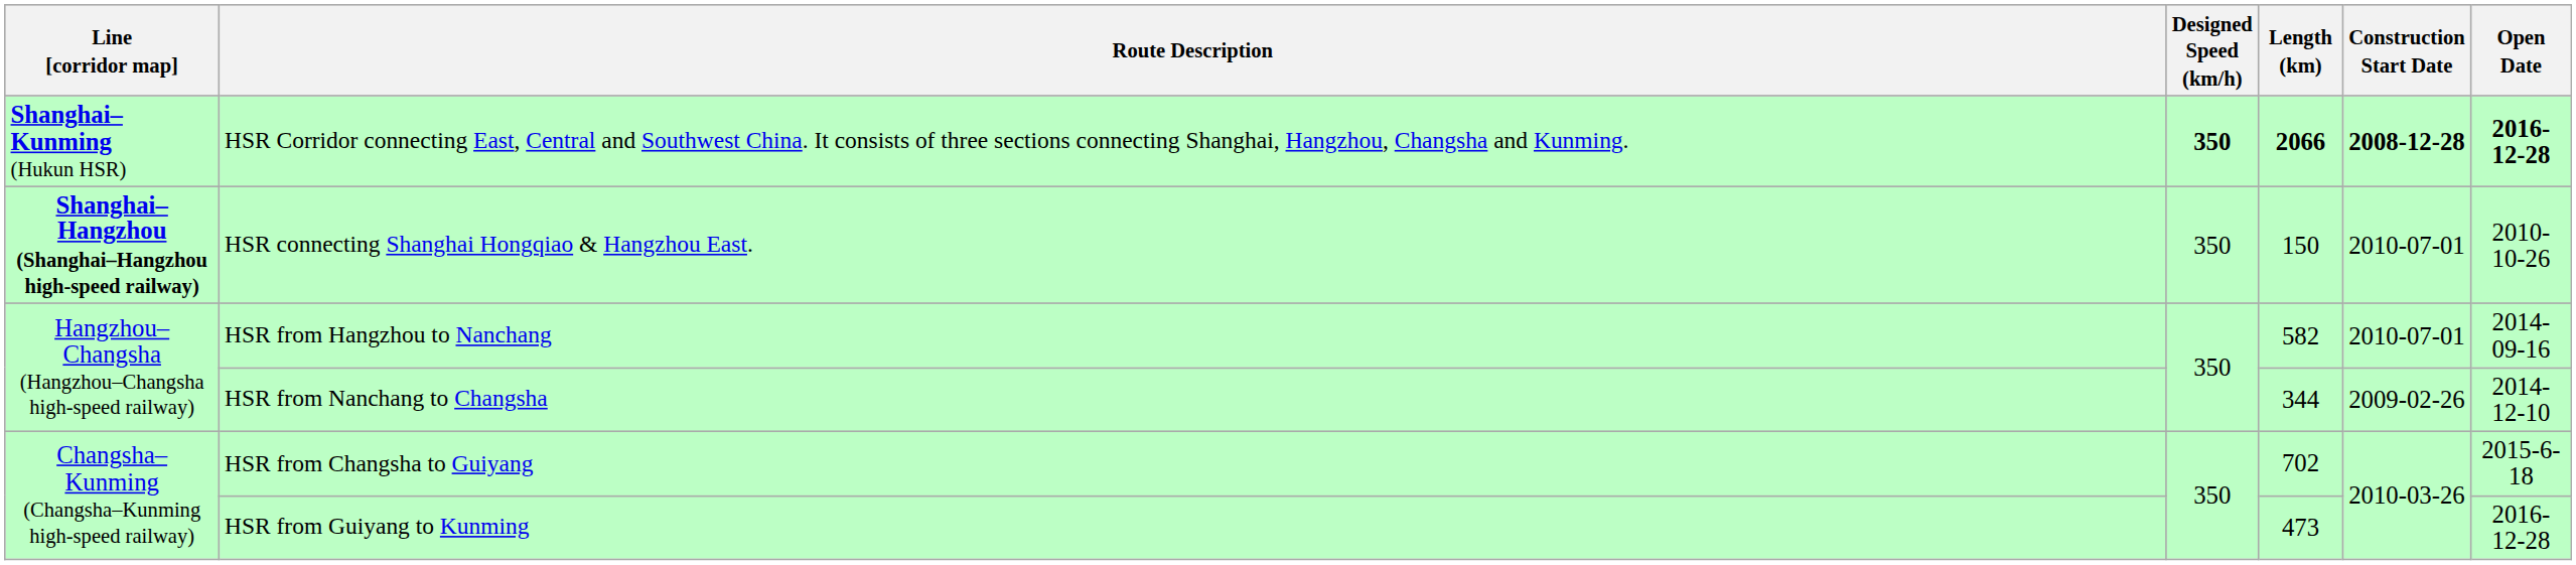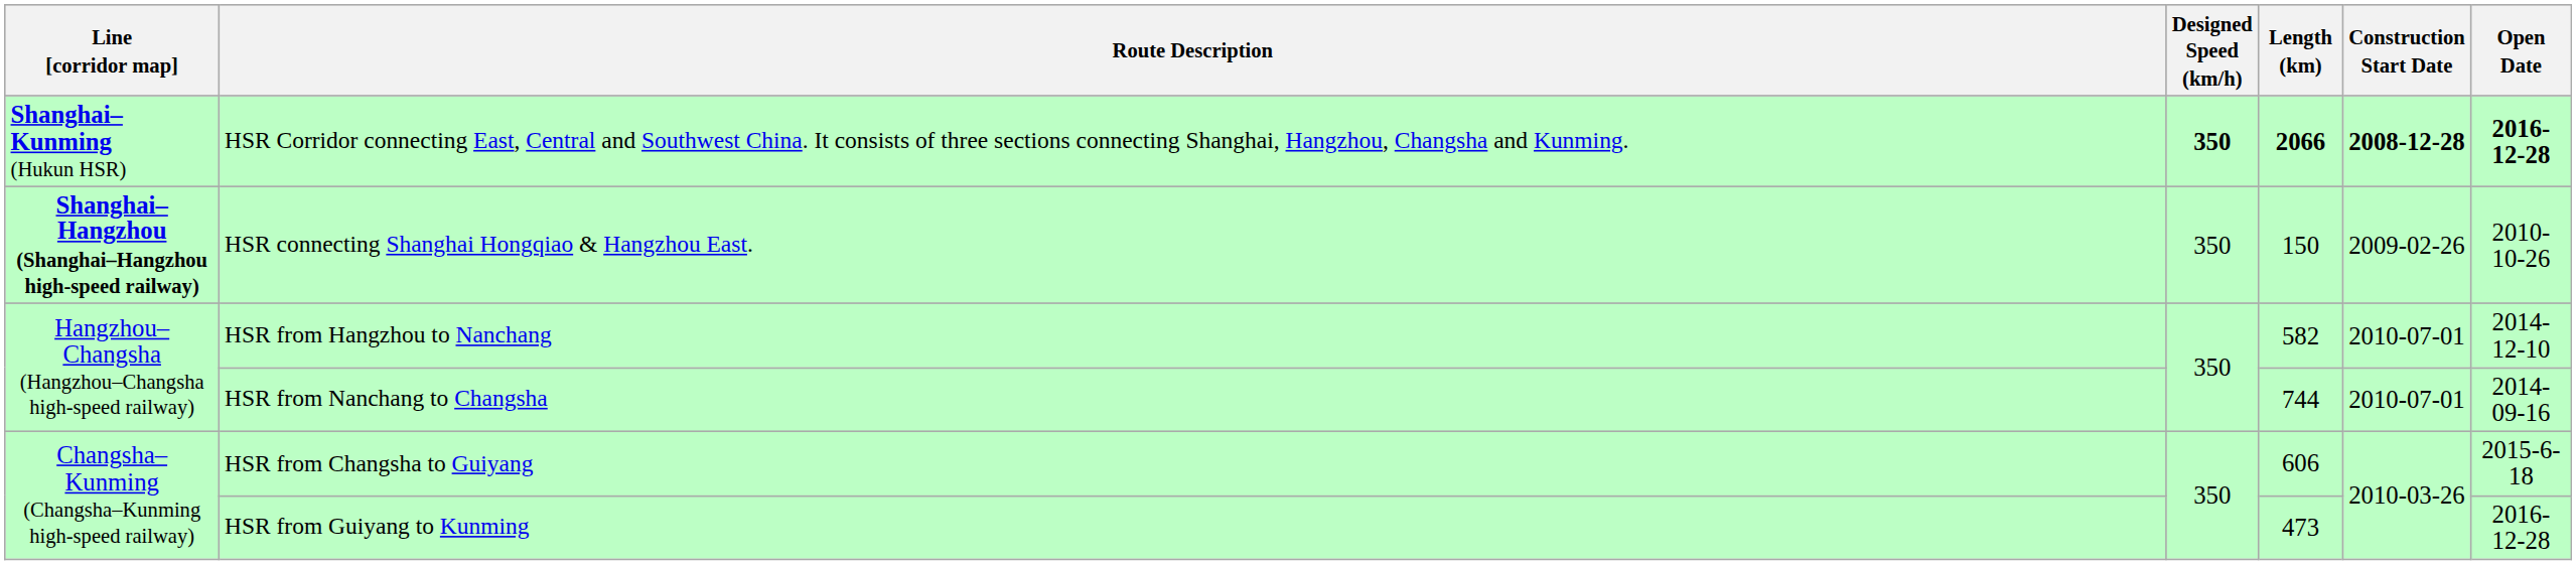HSR connecting Shanghai Hongqiao & Hangzhou East. | Construction Start Date: 2010-07-01 -> 2009-02-26
HSR from Hangzhou to Nanchang | Open Date: 2014-09-16 -> 2014-12-10
HSR from Nanchang to Changsha | Length (km): 344 -> 744
HSR from Nanchang to Changsha | Construction Start Date: 2009-02-26 -> 2010-07-01
HSR from Nanchang to Changsha | Open Date: 2014-12-10 -> 2014-09-16
HSR from Changsha to Guiyang | Length (km): 702 -> 606
